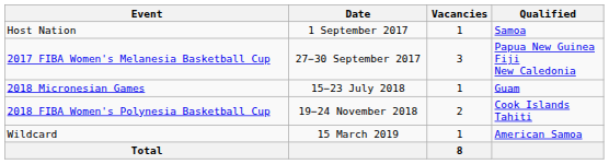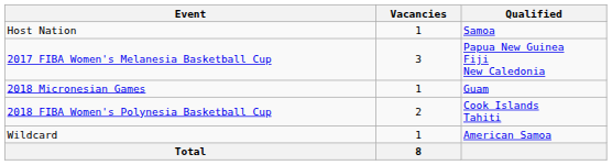- column: Date | 1 September 2017 | 27−30 September 2017 | 15−23 July 2018 | 19−24 November 2018 | 15 March 2019
